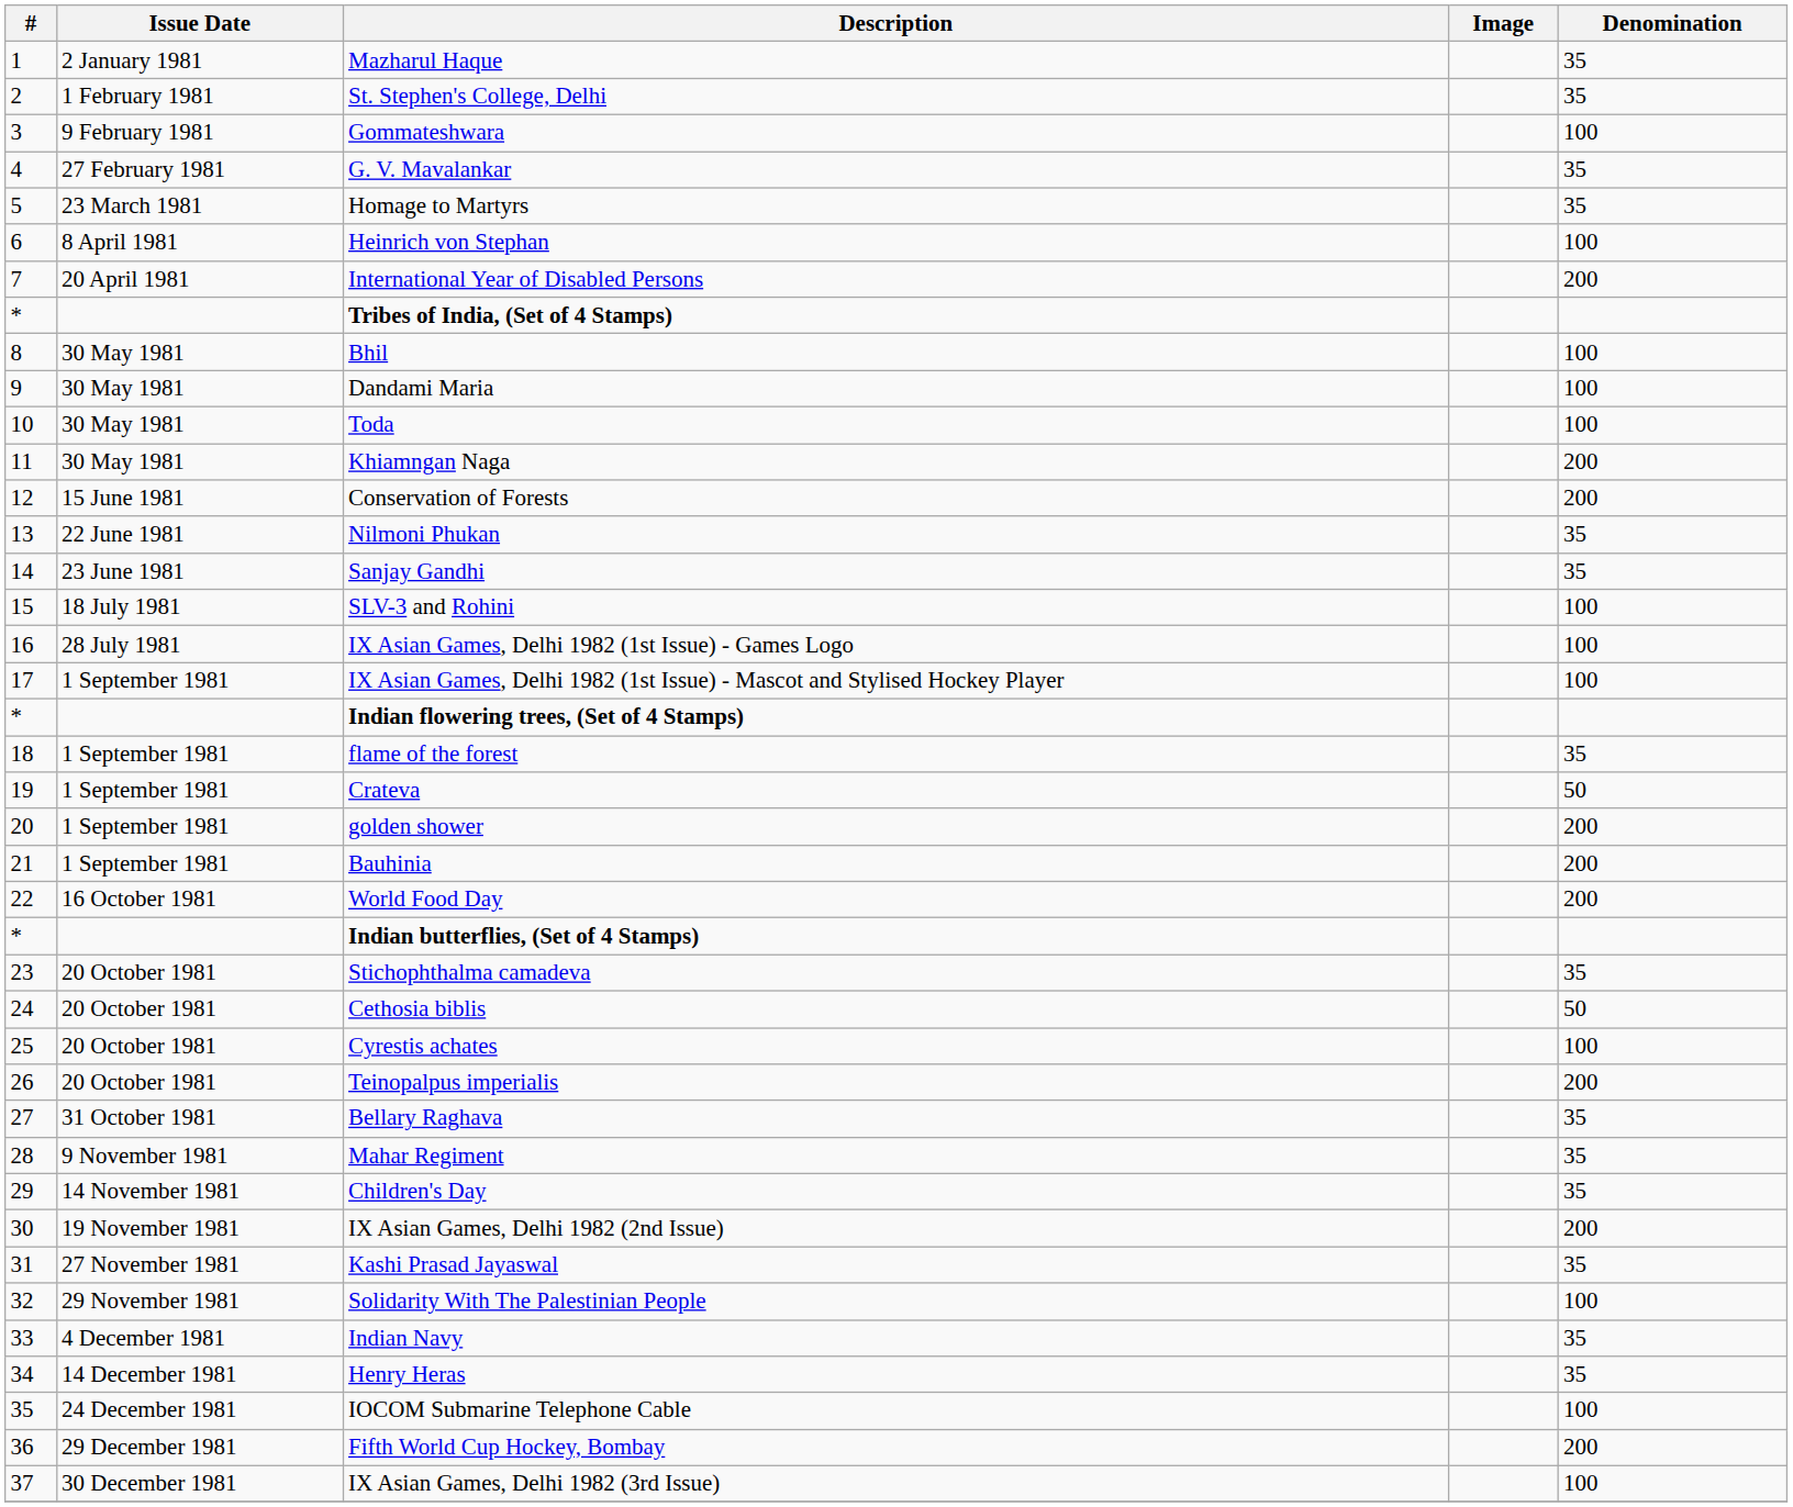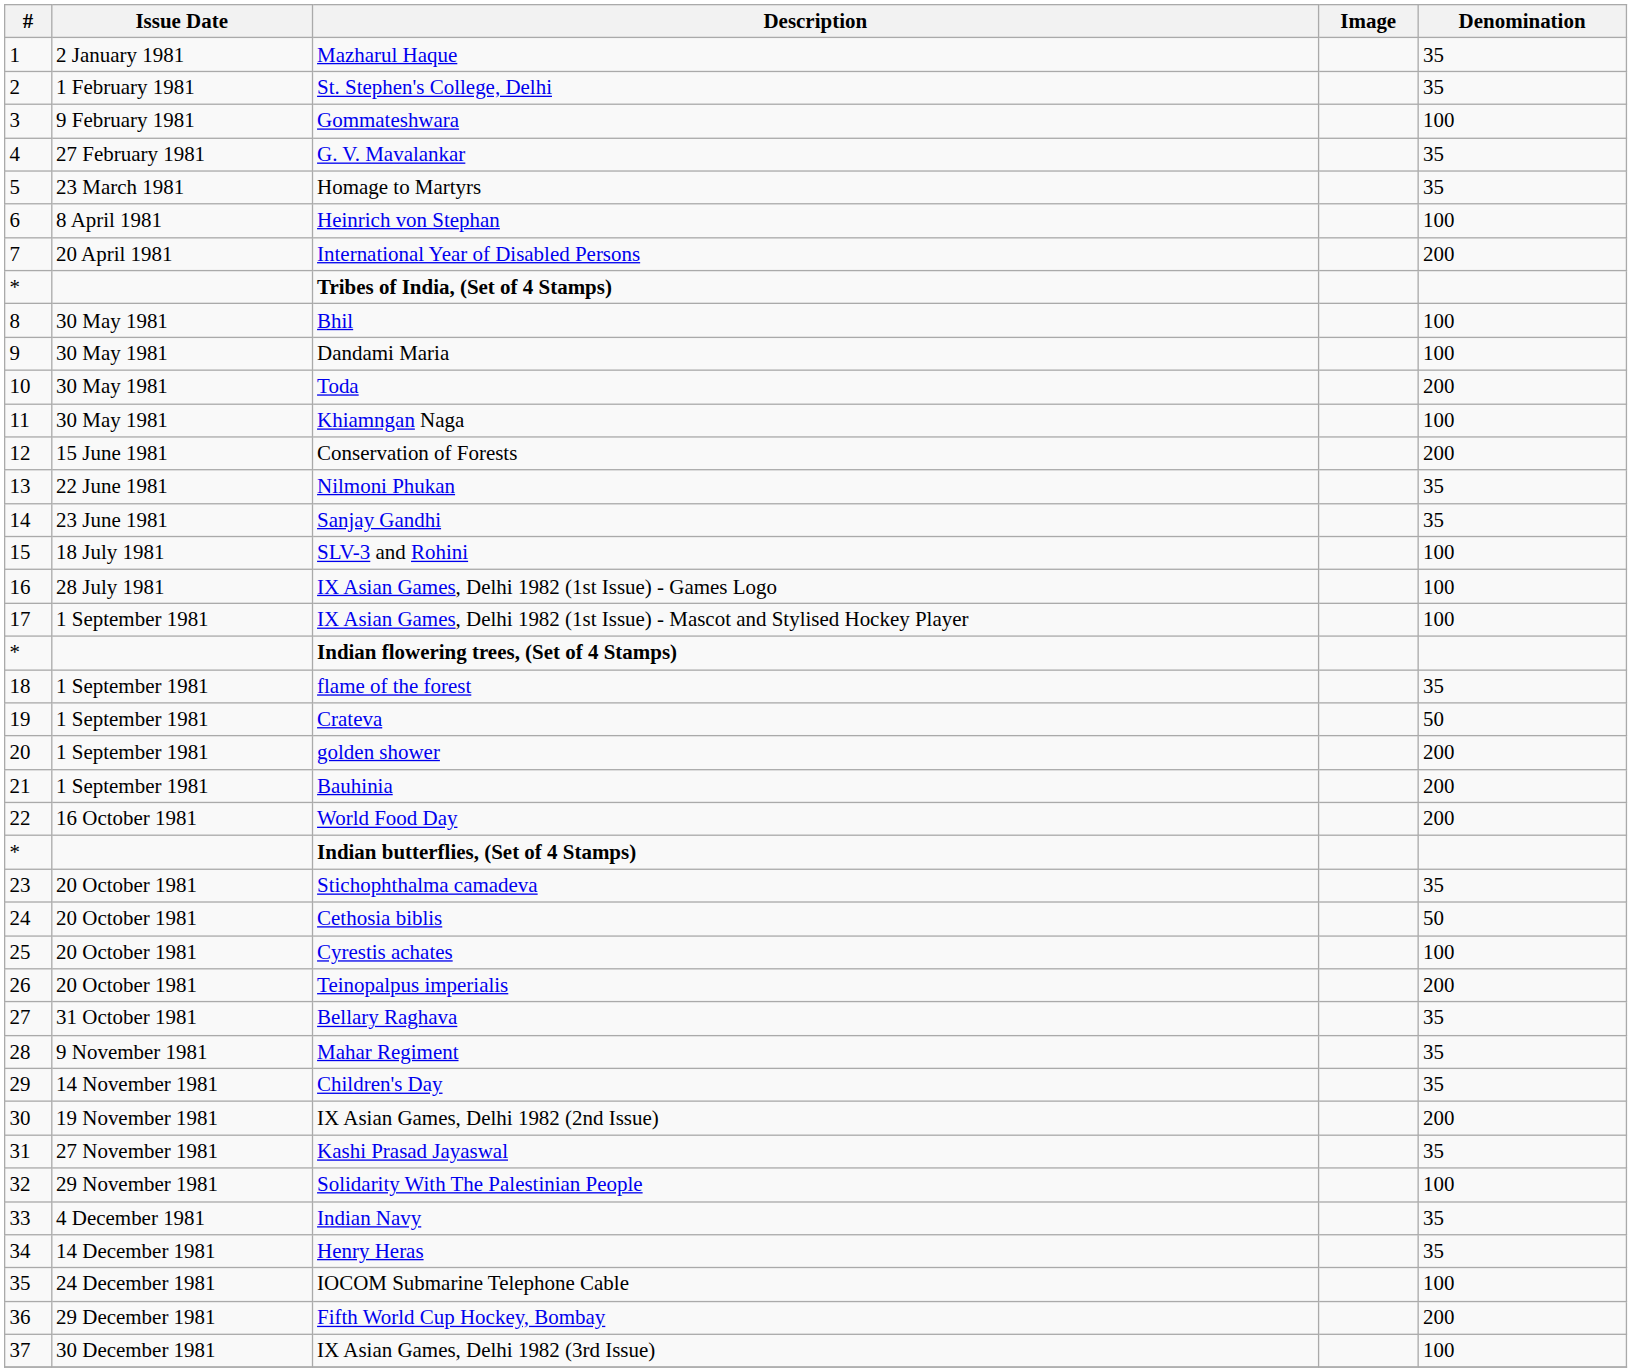Toda | Denomination: 100 -> 200
Khiamngan Naga | Denomination: 200 -> 100
